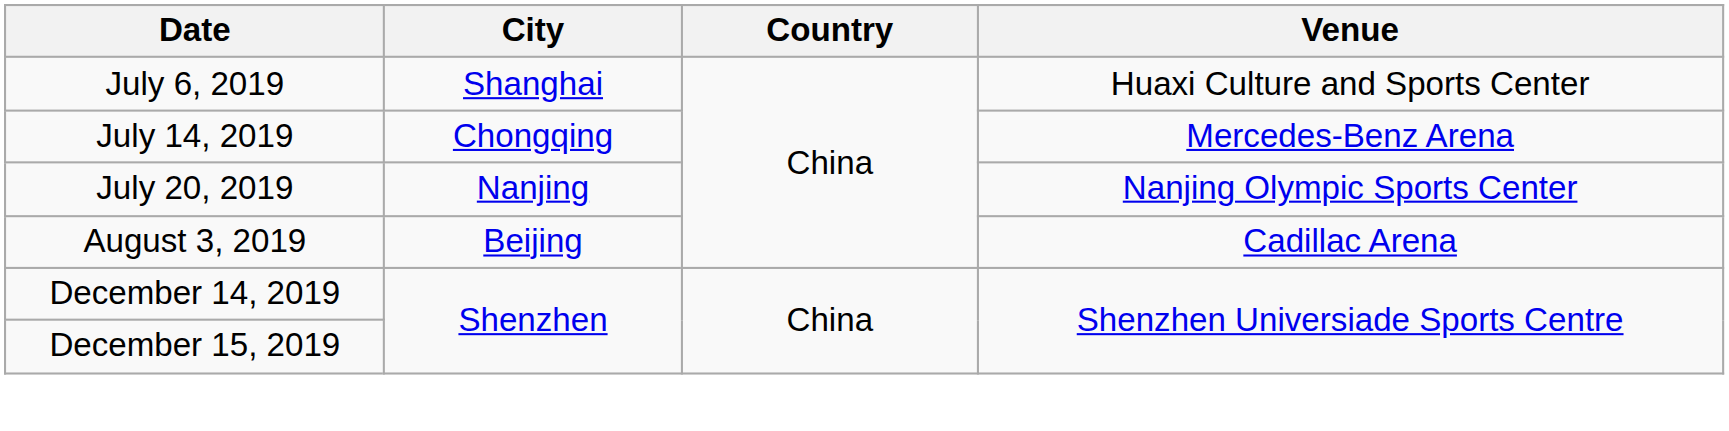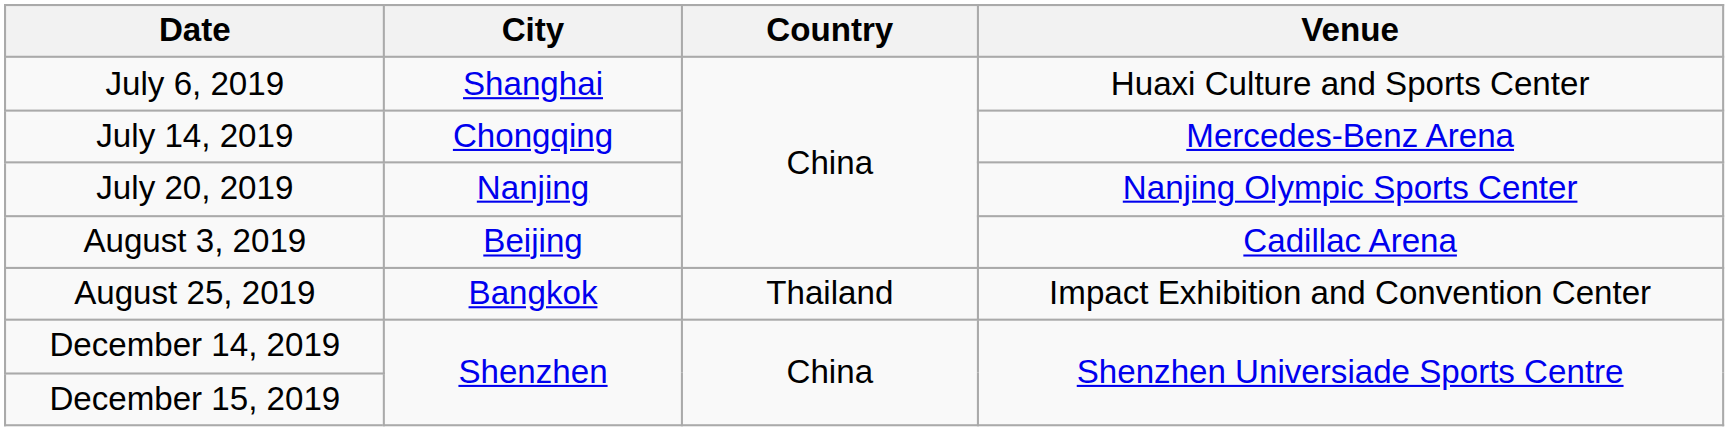+ row: August 25, 2019 | Bangkok | Thailand | Impact Exhibition and Convention Center
